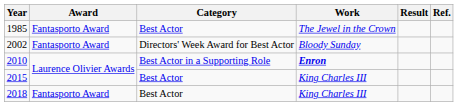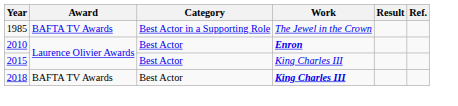1985 | Award: Fantasporto Award -> BAFTA TV Awards
1985 | Category: Best Actor -> Best Actor in a Supporting Role
- row: 2002 | Fantasporto Award | Directors' Week Award for Best Actor | Bloody Sunday
2010 | Category: Best Actor in a Supporting Role -> Best Actor
2018 | Award: Fantasporto Award -> BAFTA TV Awards
2018 | Work: normal -> bold
